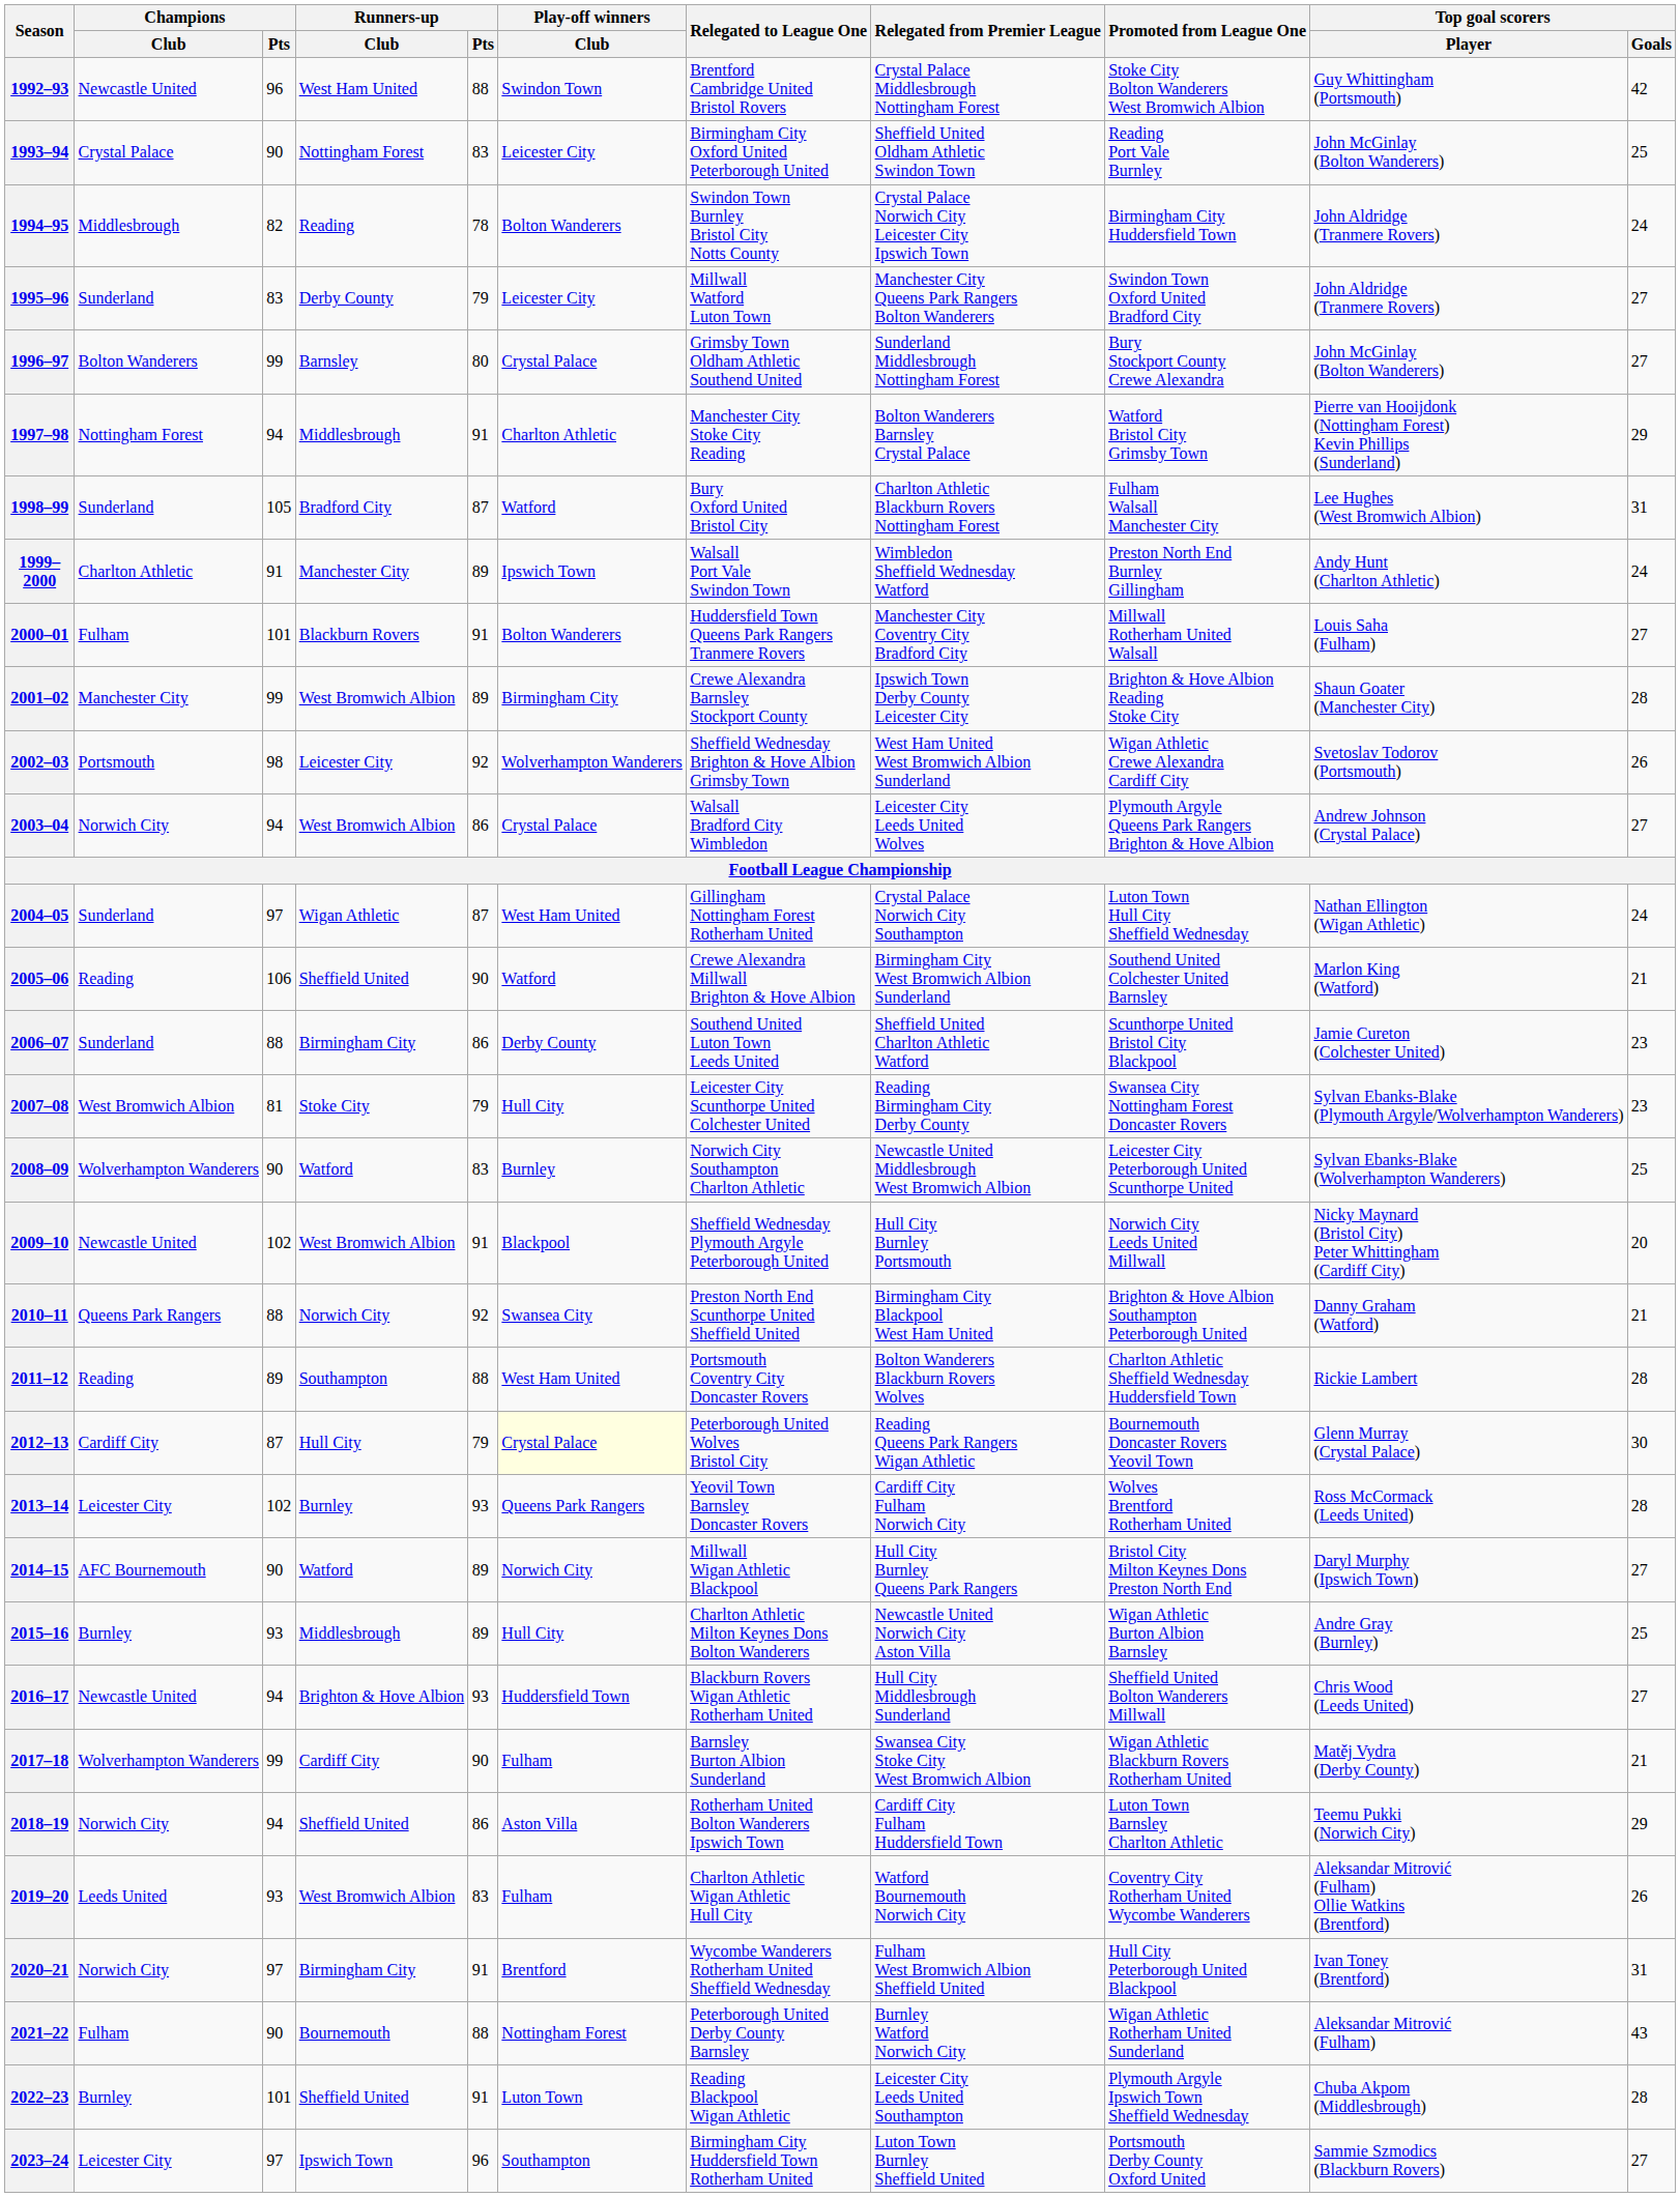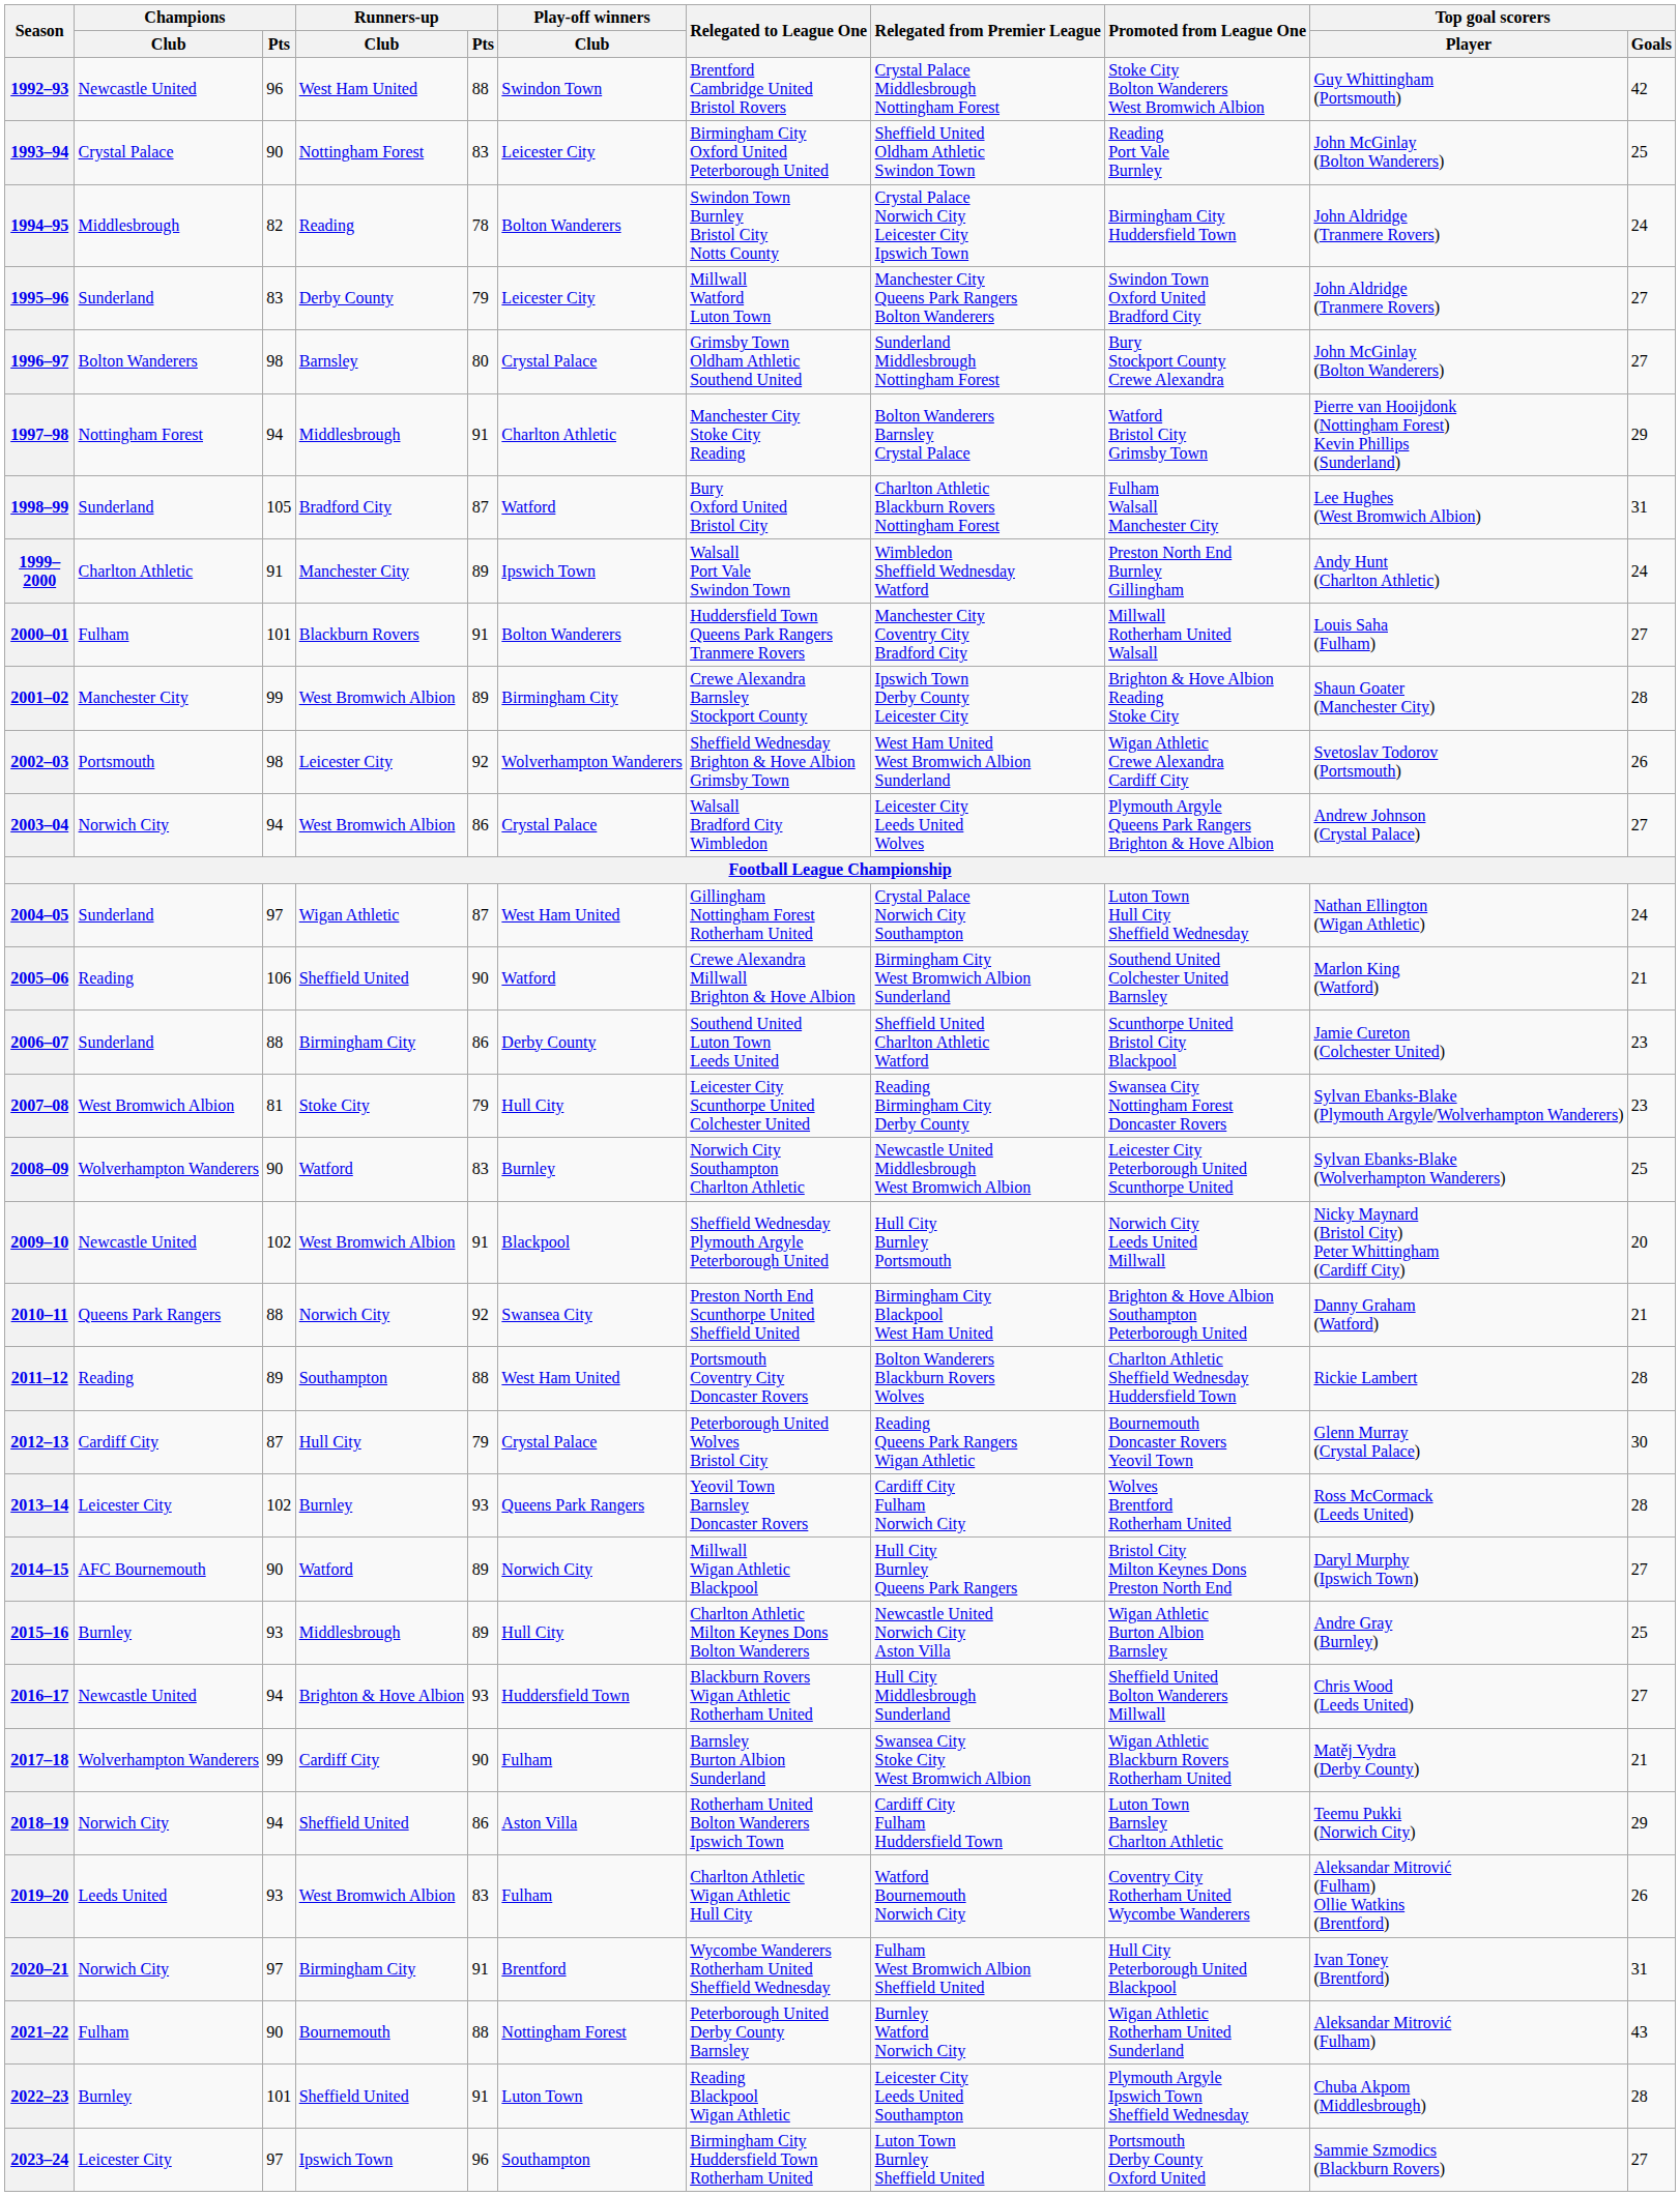1996–97 | Champions / Pts: 99 -> 98
2012–13 | Play-off winners / Club: lightyellow background -> no background
